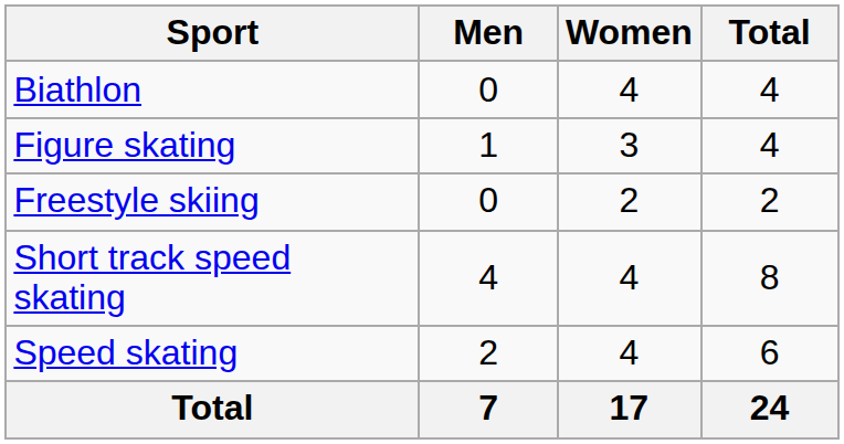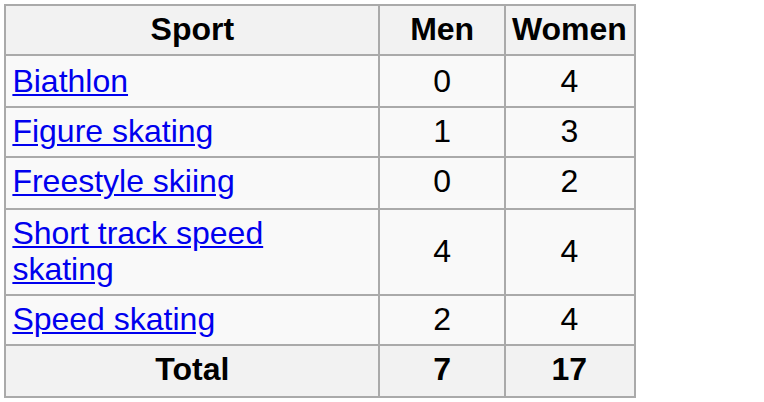- column: Total | 4 | 4 | 2 | 8 | 6 | 24
